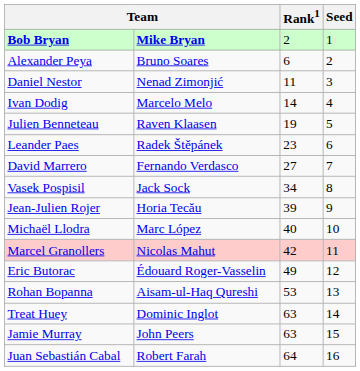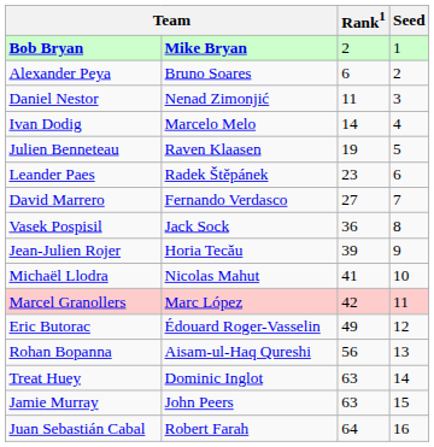Vasek Pospisil | Rank1: 34 -> 36
Michaël Llodra | column 2: Marc López -> Nicolas Mahut
Michaël Llodra | Rank1: 40 -> 41
Marcel Granollers | column 2: Nicolas Mahut -> Marc López
Rohan Bopanna | Rank1: 53 -> 56
